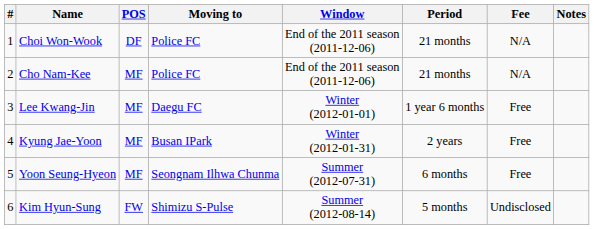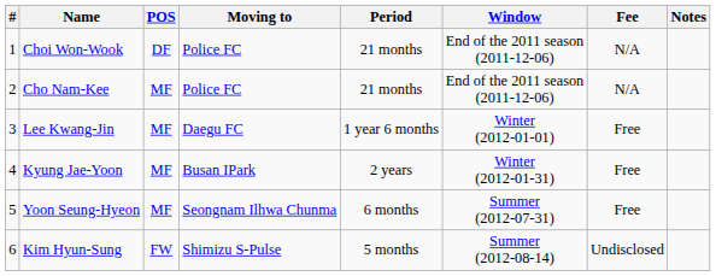columns swapped: Window <-> Period
